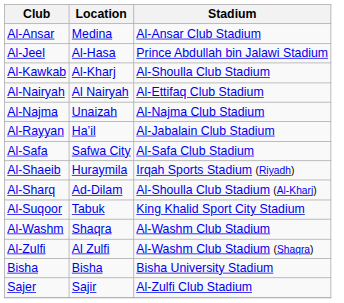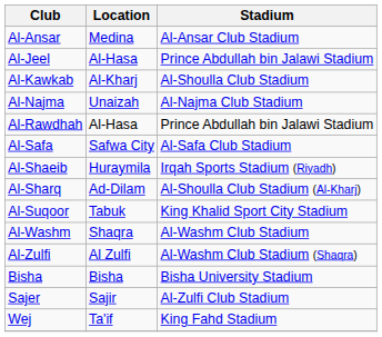- row: Al-Nairyah | Al Nairyah | Al-Ettifaq Club Stadium
+ row: Al-Rawdhah | Al-Hasa | Prince Abdullah bin Jalawi Stadium
- row: Al-Rayyan | Haʼil | Al-Jabalain Club Stadium
+ row: Wej | Ta'if | King Fahd Stadium
